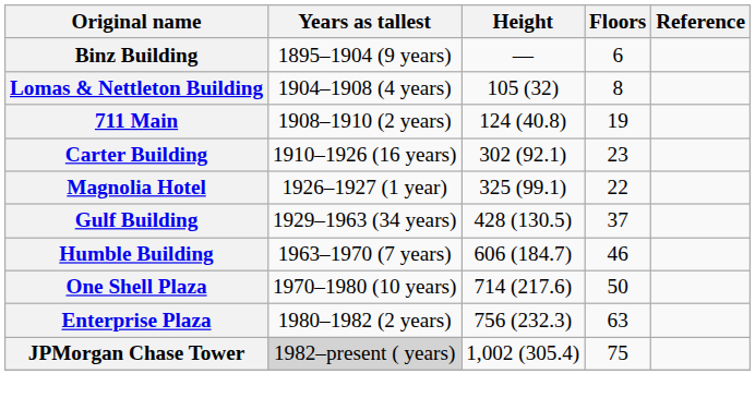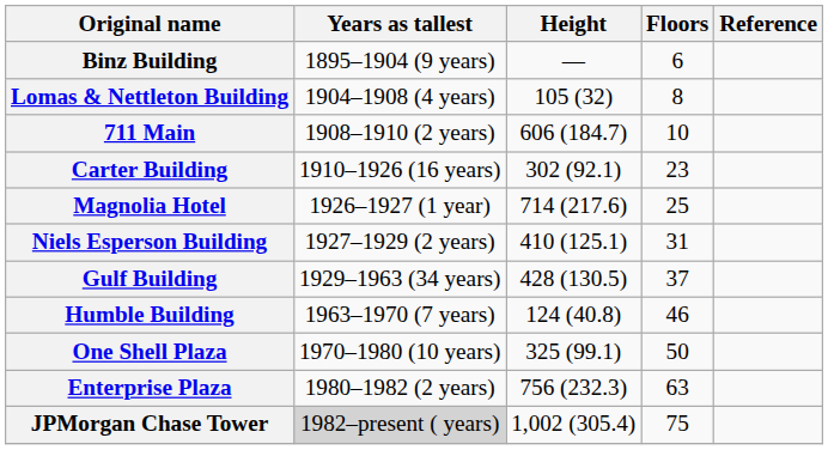711 Main | Height: 124 (40.8) -> 606 (184.7)
711 Main | Floors: 19 -> 10
Magnolia Hotel | Height: 325 (99.1) -> 714 (217.6)
Magnolia Hotel | Floors: 22 -> 25
+ row: Niels Esperson Building | 1927–1929 (2 years) | 410 (125.1) | 31
Humble Building | Height: 606 (184.7) -> 124 (40.8)
One Shell Plaza | Height: 714 (217.6) -> 325 (99.1)
